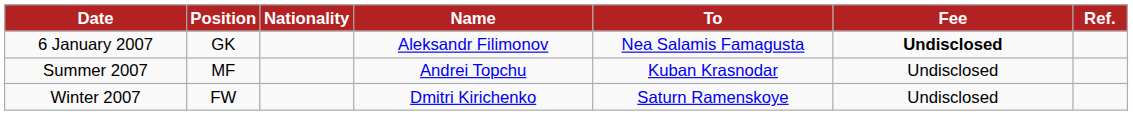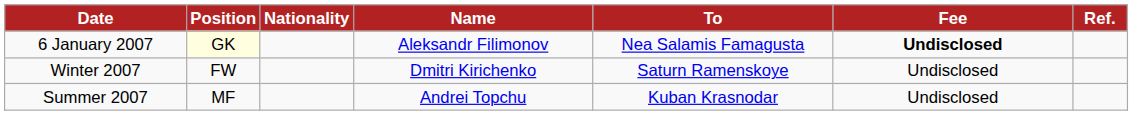6 January 2007 | Position: no background -> lightyellow background
rows swapped: Winter 2007 <-> Summer 2007
